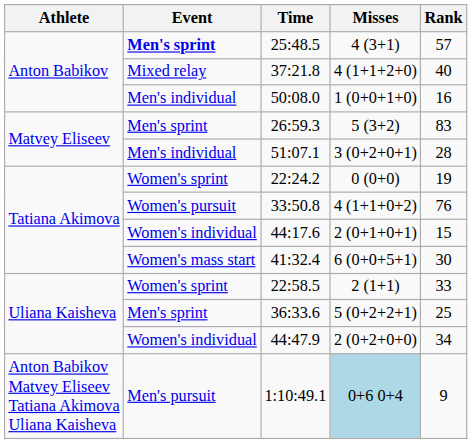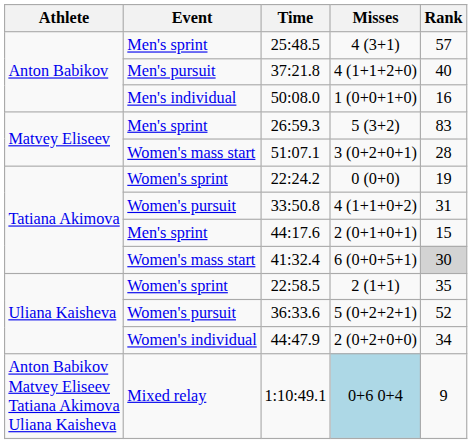25:48.5 | Event: bold -> normal
37:21.8 | Event: Mixed relay -> Men's pursuit
51:07.1 | Event: Men's individual -> Women's mass start
33:50.8 | Rank: 76 -> 31
44:17.6 | Event: Women's individual -> Men's sprint
41:32.4 | Rank: no background -> lightgrey background
22:58.5 | Rank: 33 -> 35
36:33.6 | Event: Men's sprint -> Women's pursuit
36:33.6 | Rank: 25 -> 52
1:10:49.1 | Event: Men's pursuit -> Mixed relay
